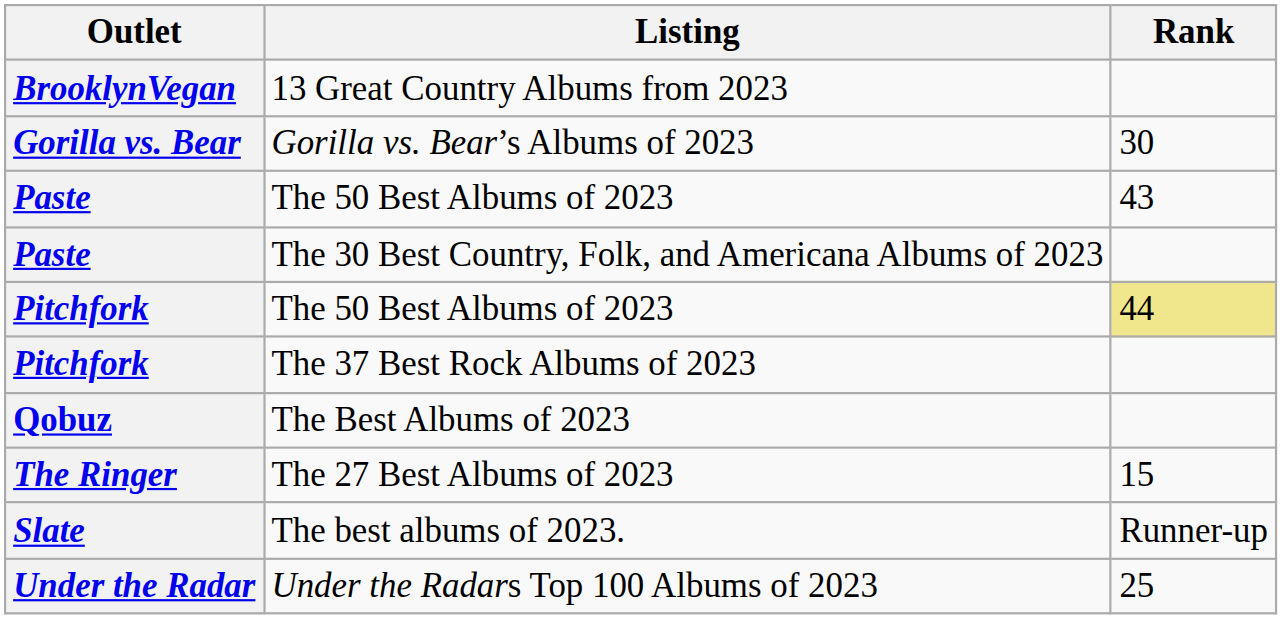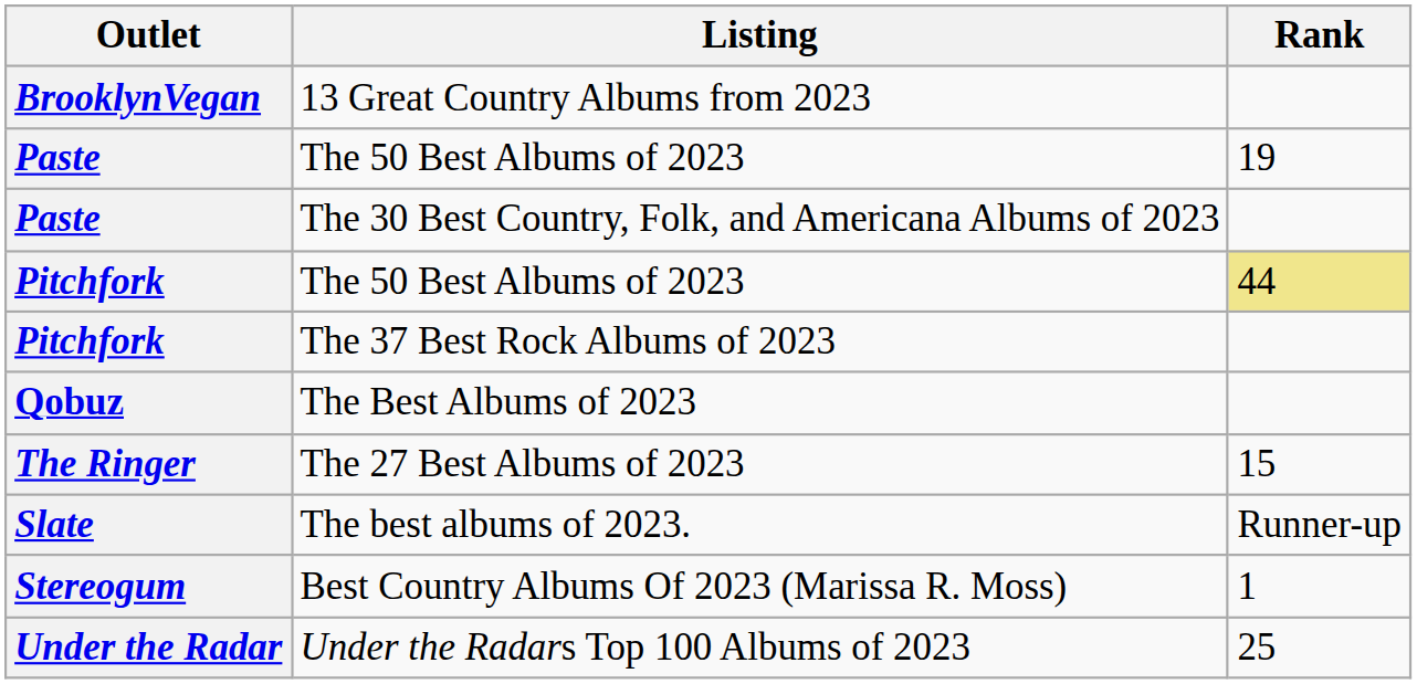- row: Gorilla vs. Bear | Gorilla vs. Bear’s Albums of 2023 | 30
Paste / The 50 Best Albums of 2023 | Rank: 43 -> 19
+ row: Stereogum | Best Country Albums Of 2023 (Marissa R. Moss) | 1
